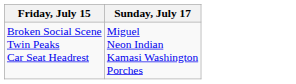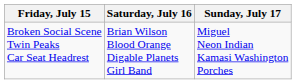+ column: Saturday, July 16 | Brian Wilson Blood Orange Digable Planets Girl Band
